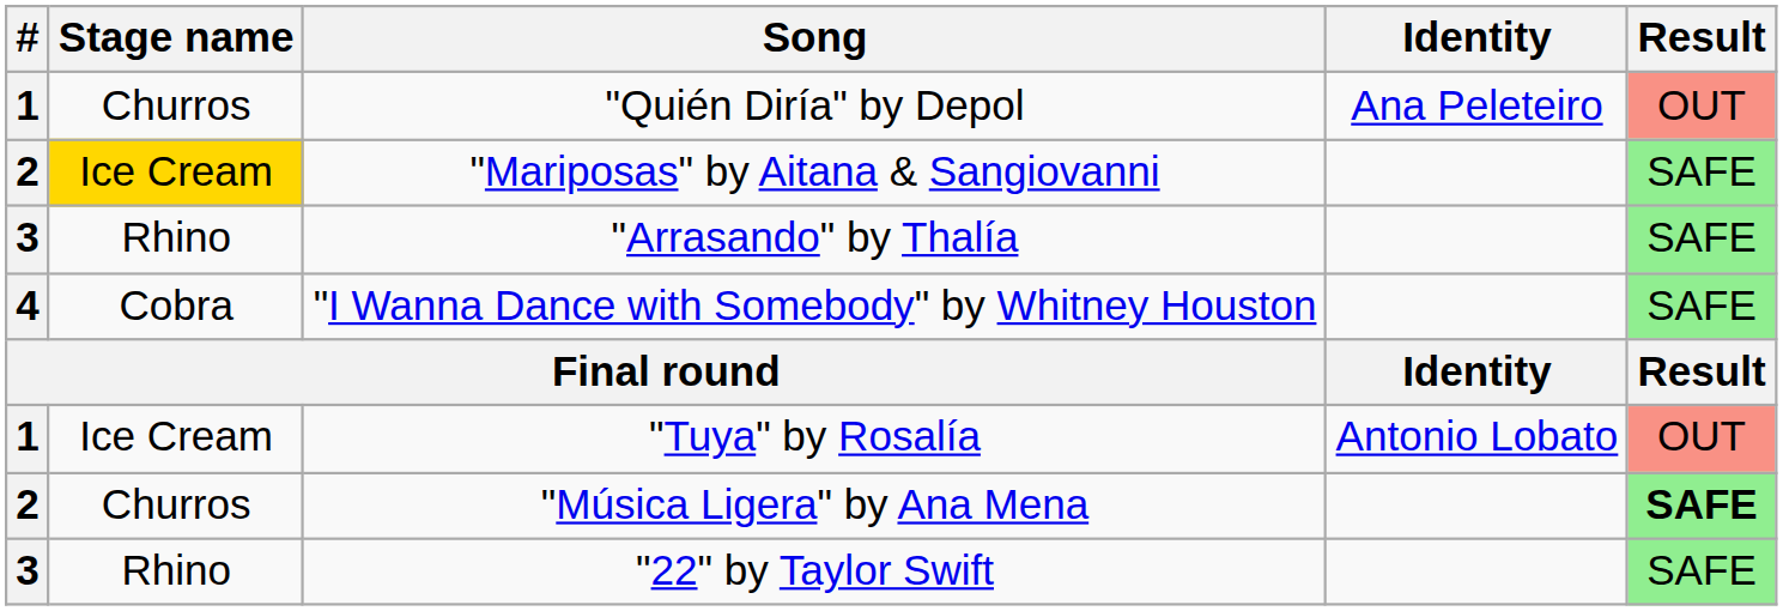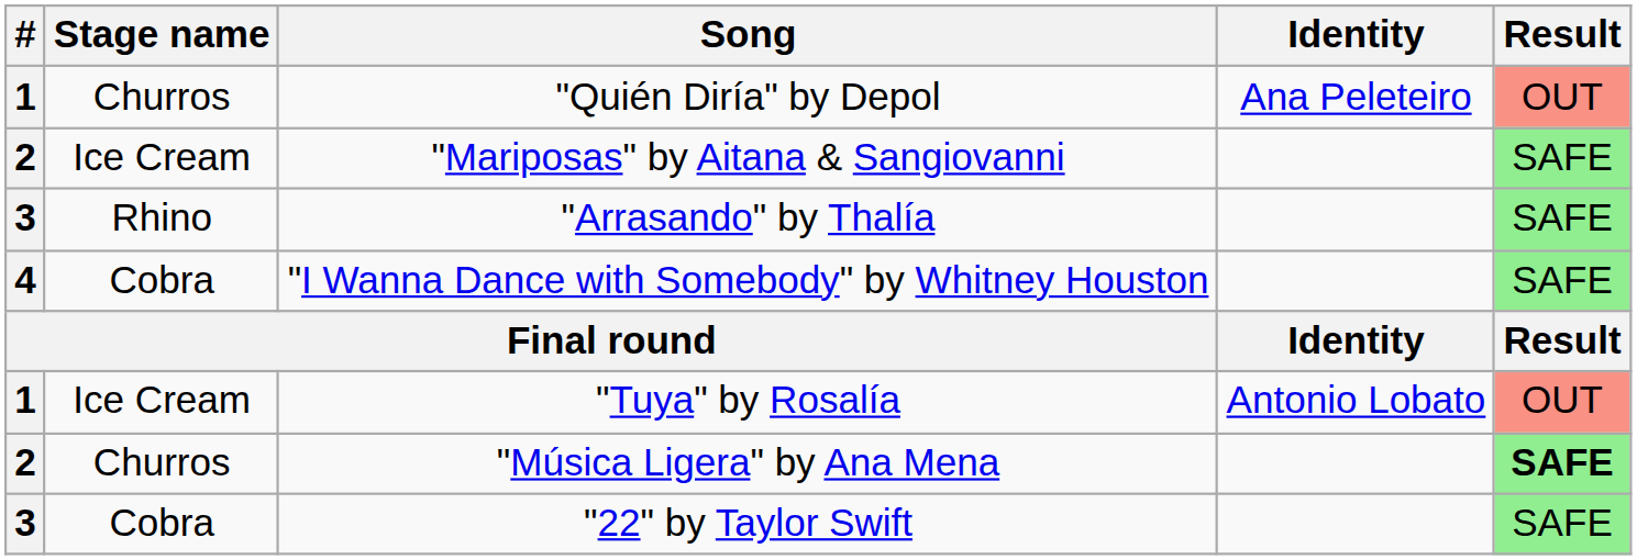"Mariposas" by Aitana & Sangiovanni | Stage name: gold background -> no background
"22" by Taylor Swift | Stage name: Rhino -> Cobra
